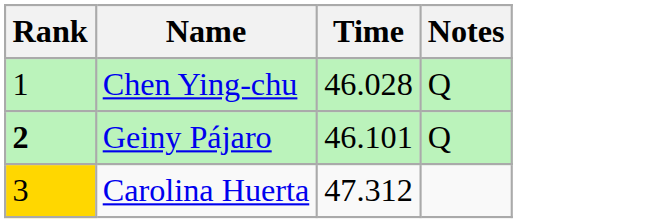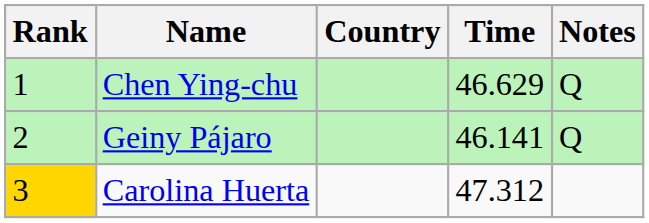+ column: Country
Chen Ying-chu | Time: 46.028 -> 46.629
Geiny Pájaro | Rank: bold -> normal
Geiny Pájaro | Time: 46.101 -> 46.141
